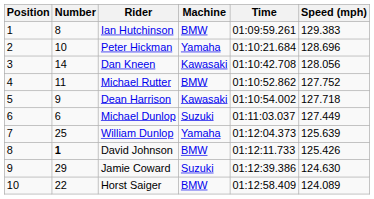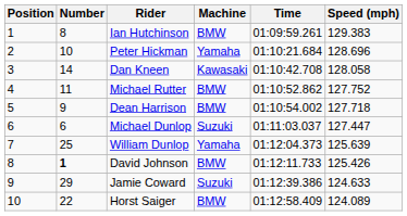Dan Kneen | Speed (mph): 128.056 -> 128.058
Dean Harrison | Machine: Kawasaki -> BMW
Michael Dunlop | Speed (mph): 127.449 -> 127.447
Jamie Coward | Speed (mph): 124.630 -> 124.633
